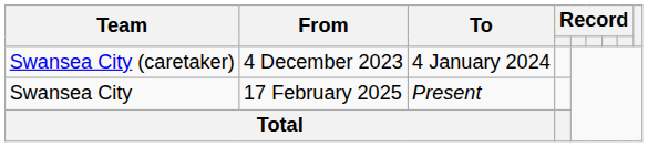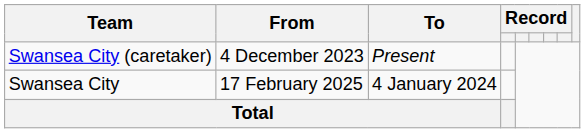Swansea City (caretaker) | To: 4 January 2024 -> Present
Swansea City | To: Present -> 4 January 2024
